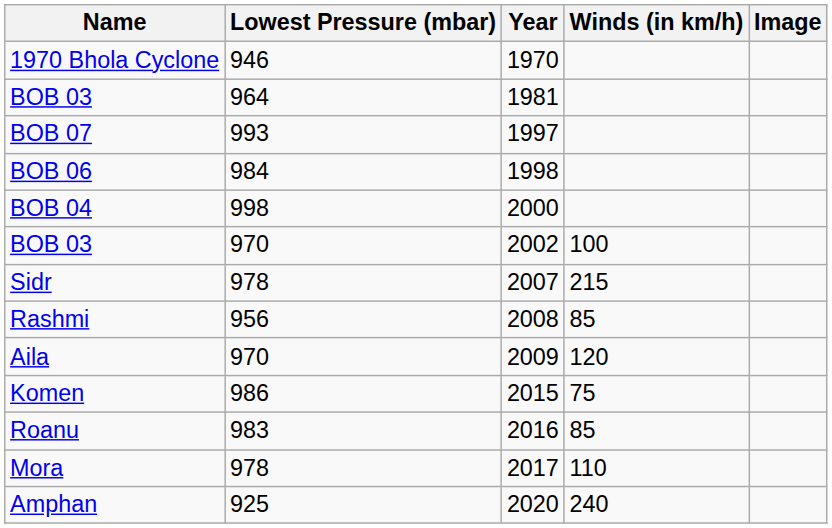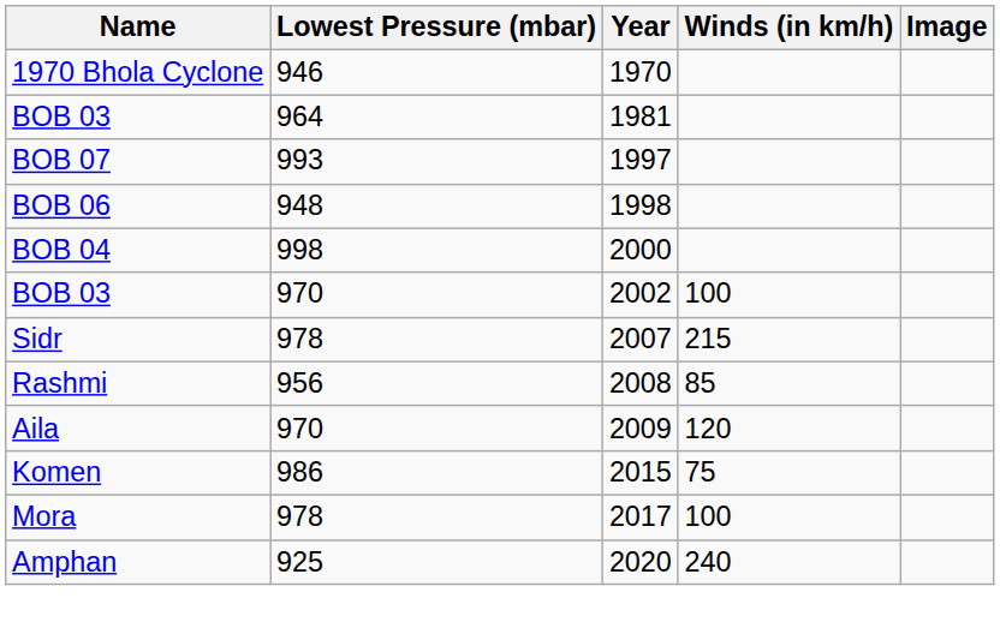BOB 06 | Lowest Pressure (mbar): 984 -> 948
- row: Roanu | 983 | 2016 | 85
Mora | Winds (in km/h): 110 -> 100
